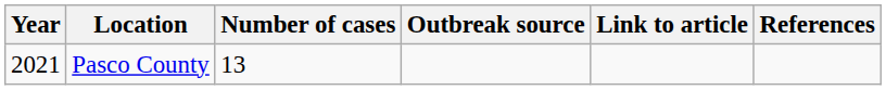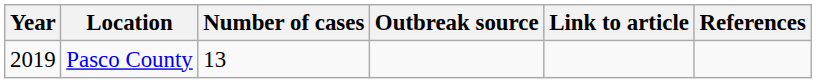Pasco County | Year: 2021 -> 2019
